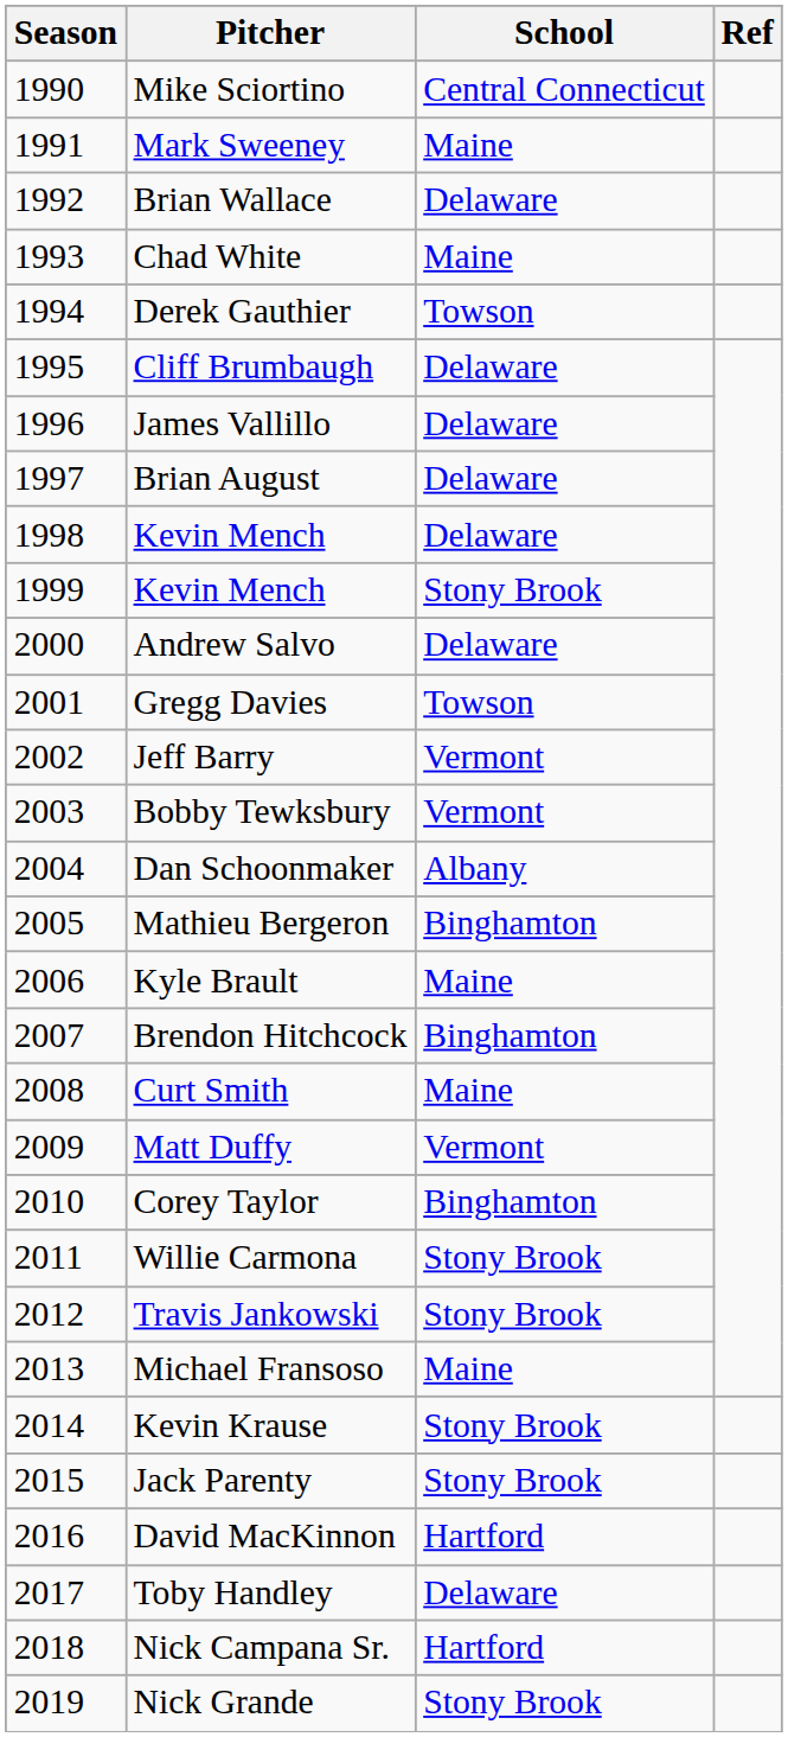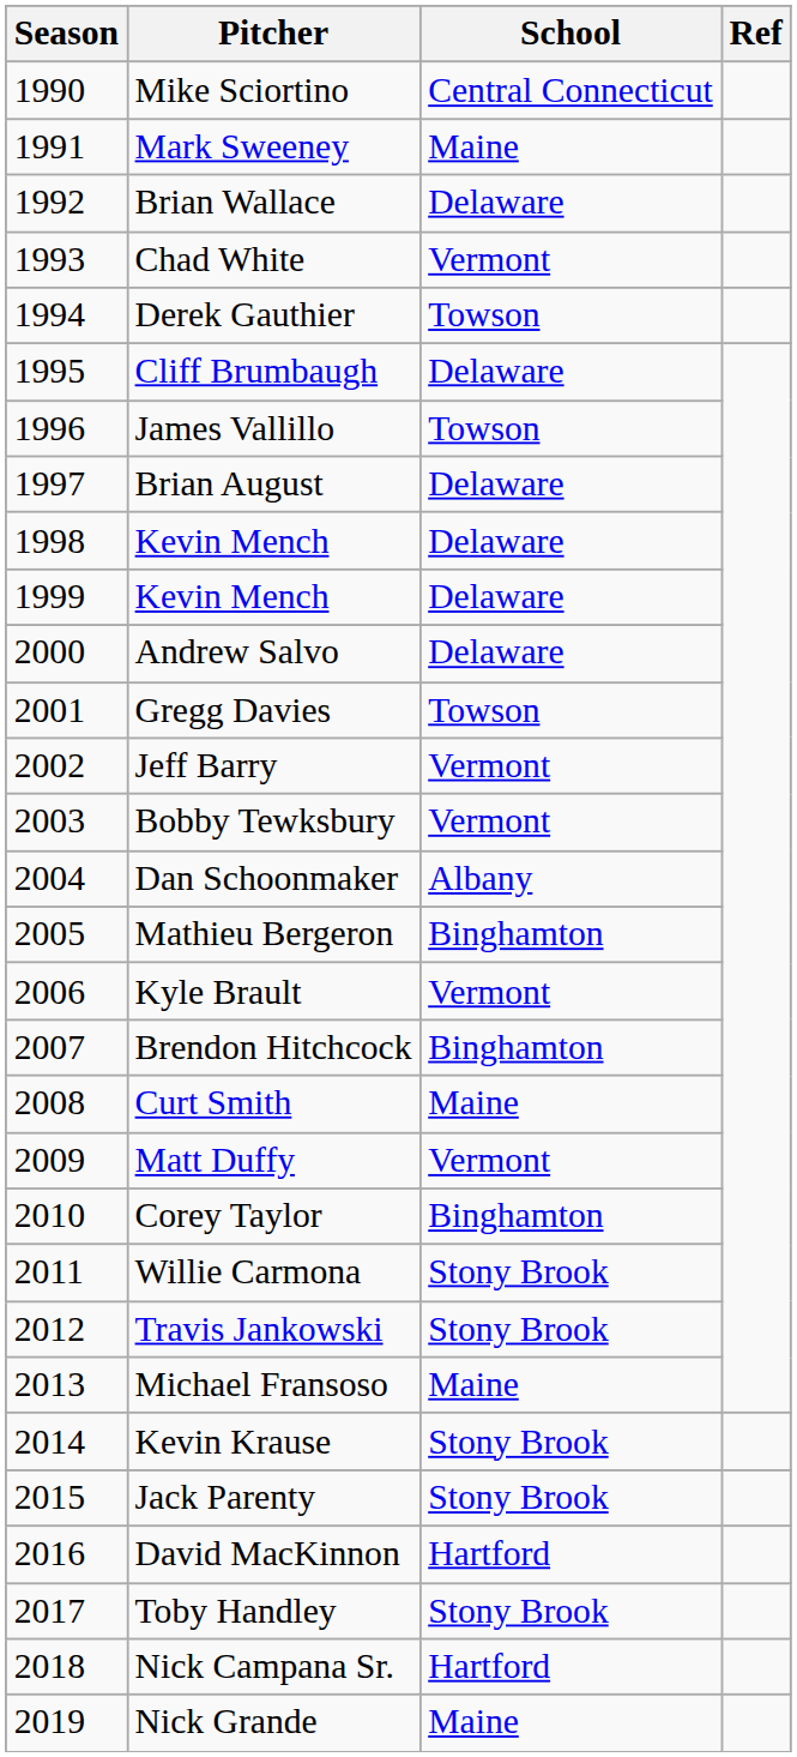Chad White | School: Maine -> Vermont
James Vallillo | School: Delaware -> Towson
1999 / Kevin Mench | School: Stony Brook -> Delaware
Kyle Brault | School: Maine -> Vermont
Toby Handley | School: Delaware -> Stony Brook
Nick Grande | School: Stony Brook -> Maine
